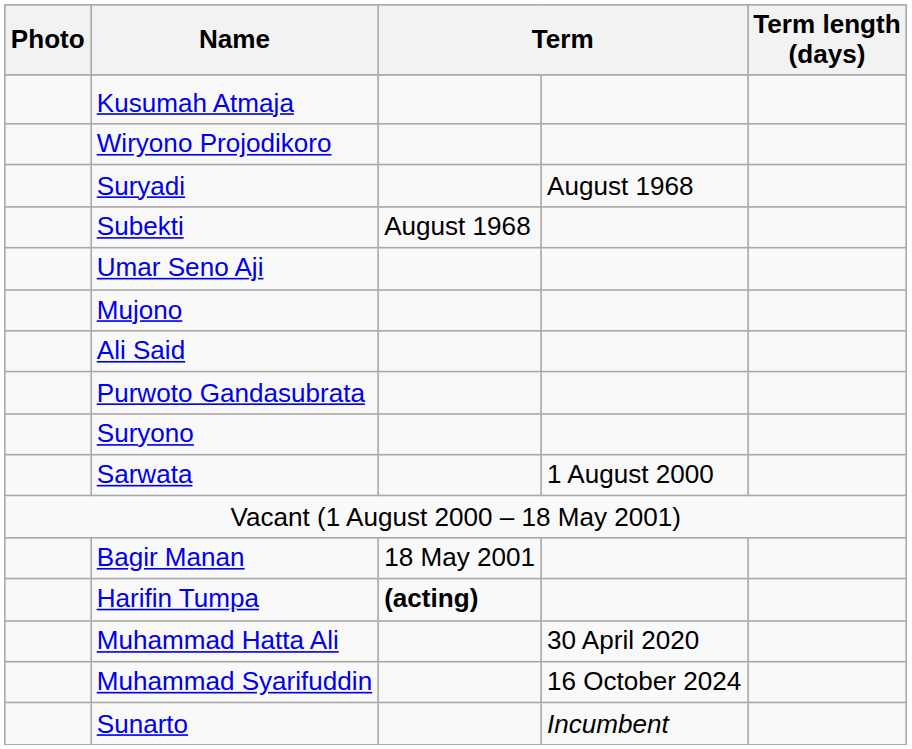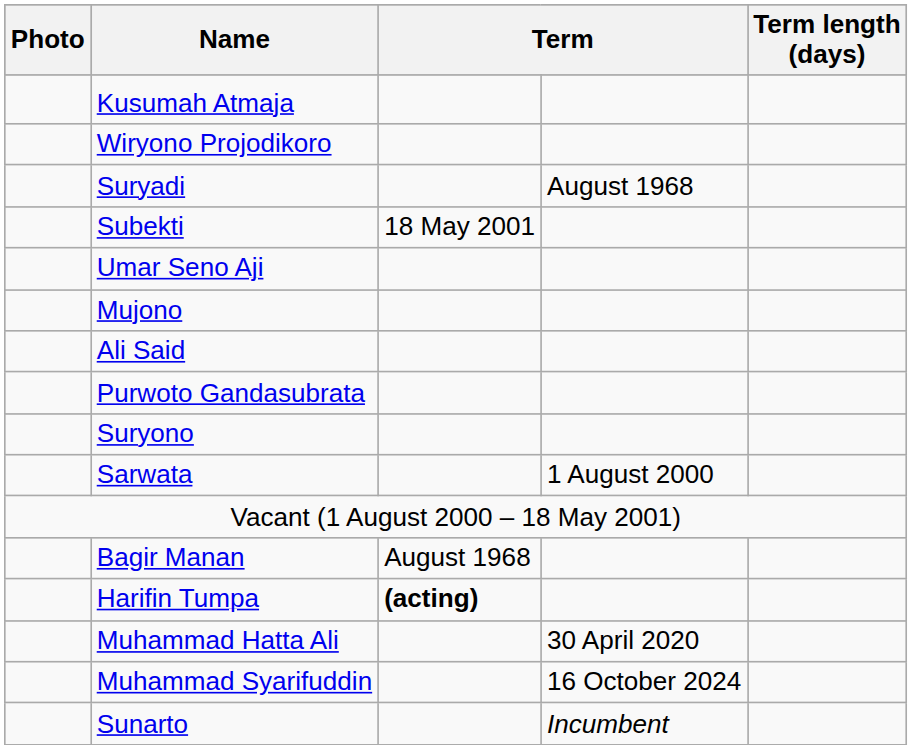Subekti | column 3: August 1968 -> 18 May 2001
Bagir Manan | column 3: 18 May 2001 -> August 1968
